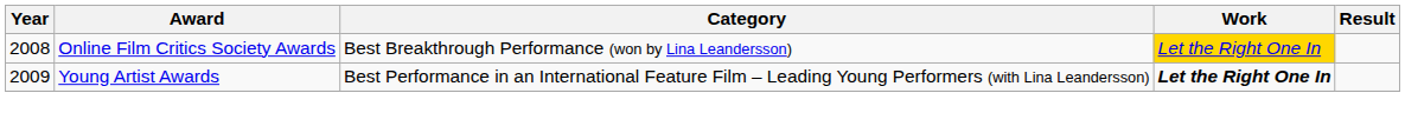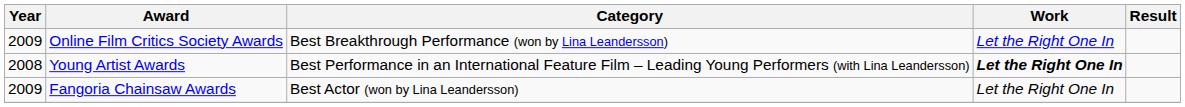Online Film Critics Society Awards | Year: 2008 -> 2009
Online Film Critics Society Awards | Work: gold background -> no background
Young Artist Awards | Year: 2009 -> 2008
+ row: 2009 | Fangoria Chainsaw Awards | Best Actor (won by Lina Leandersson) | Let the Right One In
